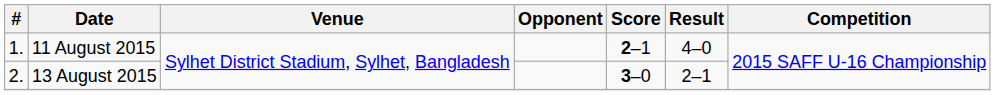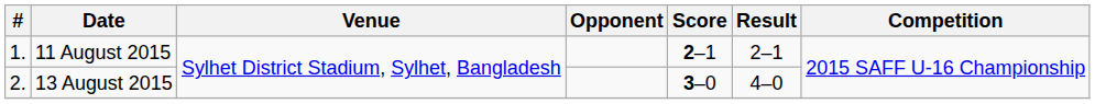11 August 2015 | Result: 4–0 -> 2–1
13 August 2015 | Result: 2–1 -> 4–0
